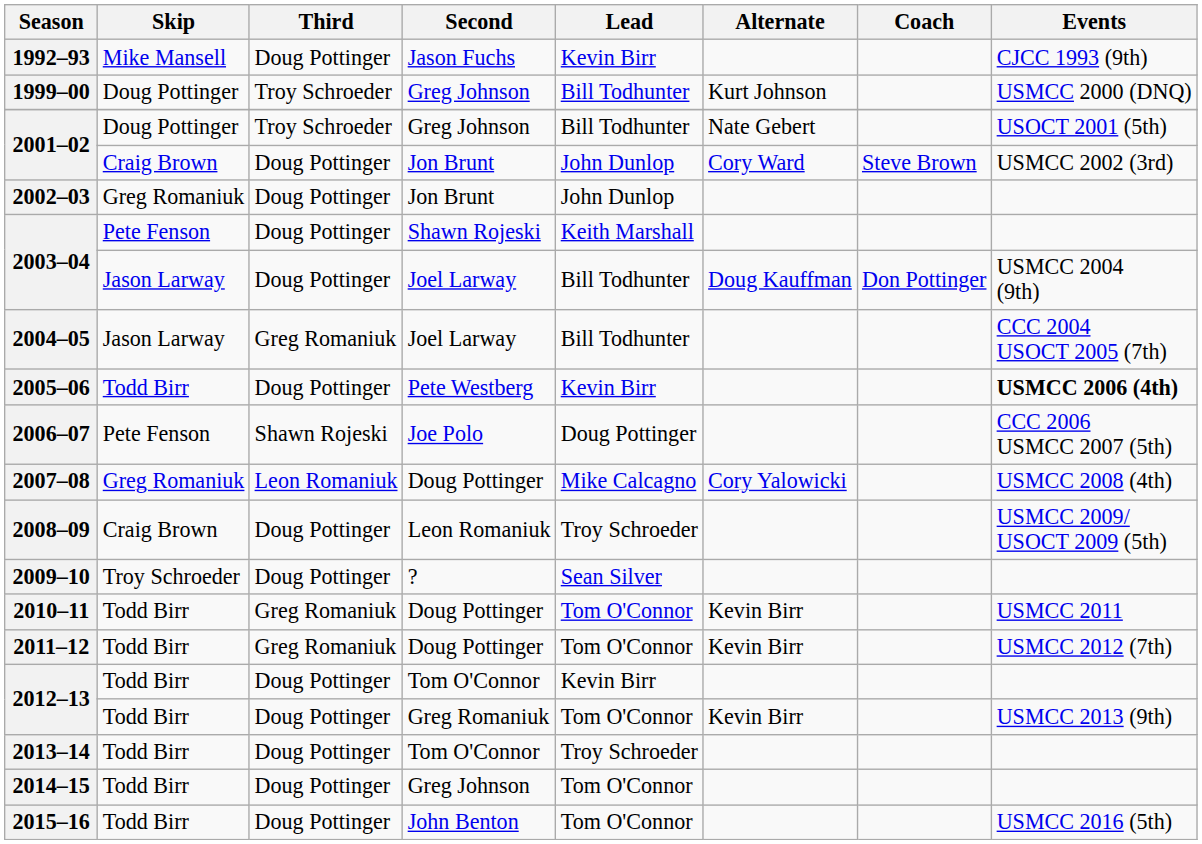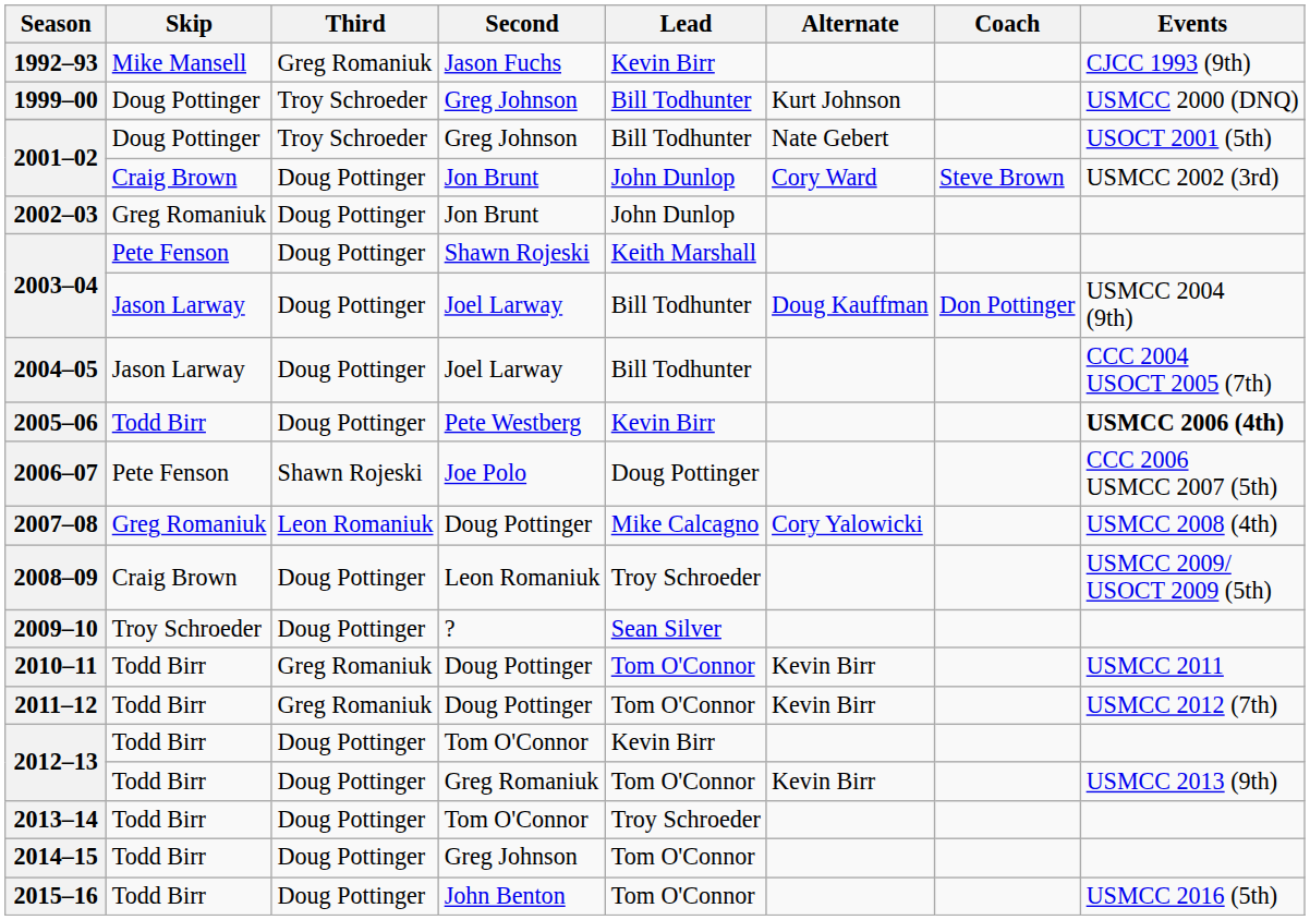1992–93 | Third: Doug Pottinger -> Greg Romaniuk
2004–05 | Third: Greg Romaniuk -> Doug Pottinger
